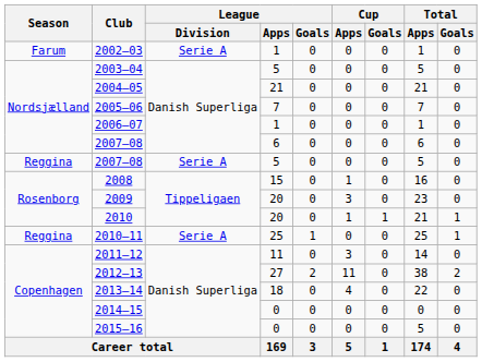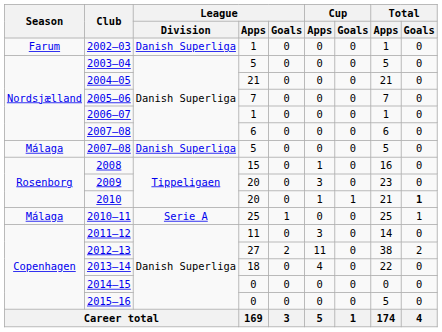2002–03 | League / Division: Serie A -> Danish Superliga
2007–08 / 5 | Season: Reggina -> Málaga
2007–08 / 5 | League / Division: Serie A -> Danish Superliga
2010 | Total / Goals: normal -> bold
2010–11 | Season: Reggina -> Málaga
